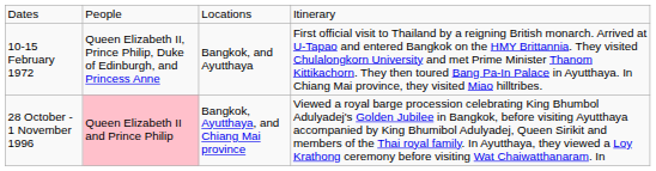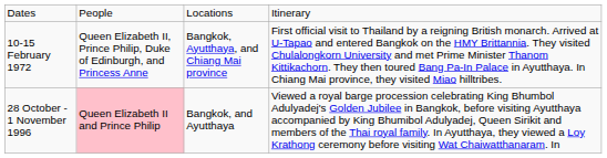10-15 February 1972 | column 3: Bangkok, and Ayutthaya -> Bangkok, Ayutthaya, and Chiang Mai province
28 October - 1 November 1996 | column 3: Bangkok, Ayutthaya, and Chiang Mai province -> Bangkok, and Ayutthaya
